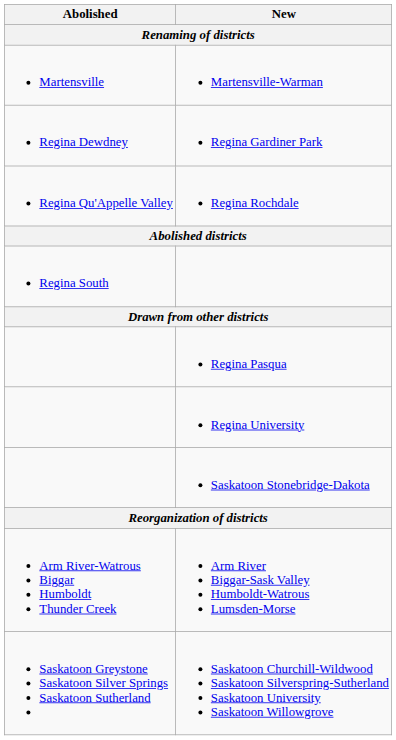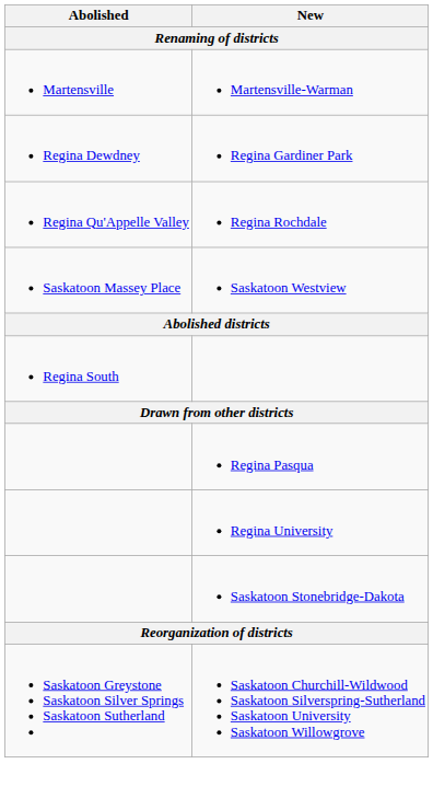+ row: Saskatoon Massey Place | Saskatoon Westview
- row: Arm River-Watrous Biggar Humboldt Thunder Creek | Arm River Biggar-Sask Valley Humboldt-Watrous Lumsden-Morse
